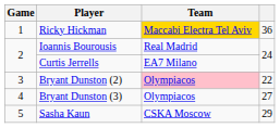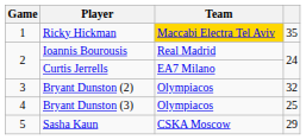Ricky Hickman | column 4: 36 -> 35
Bryant Dunston (2) | Team: pink background -> no background
Bryant Dunston (2) | column 4: 22 -> 32
Bryant Dunston (3) | column 4: 27 -> 25
